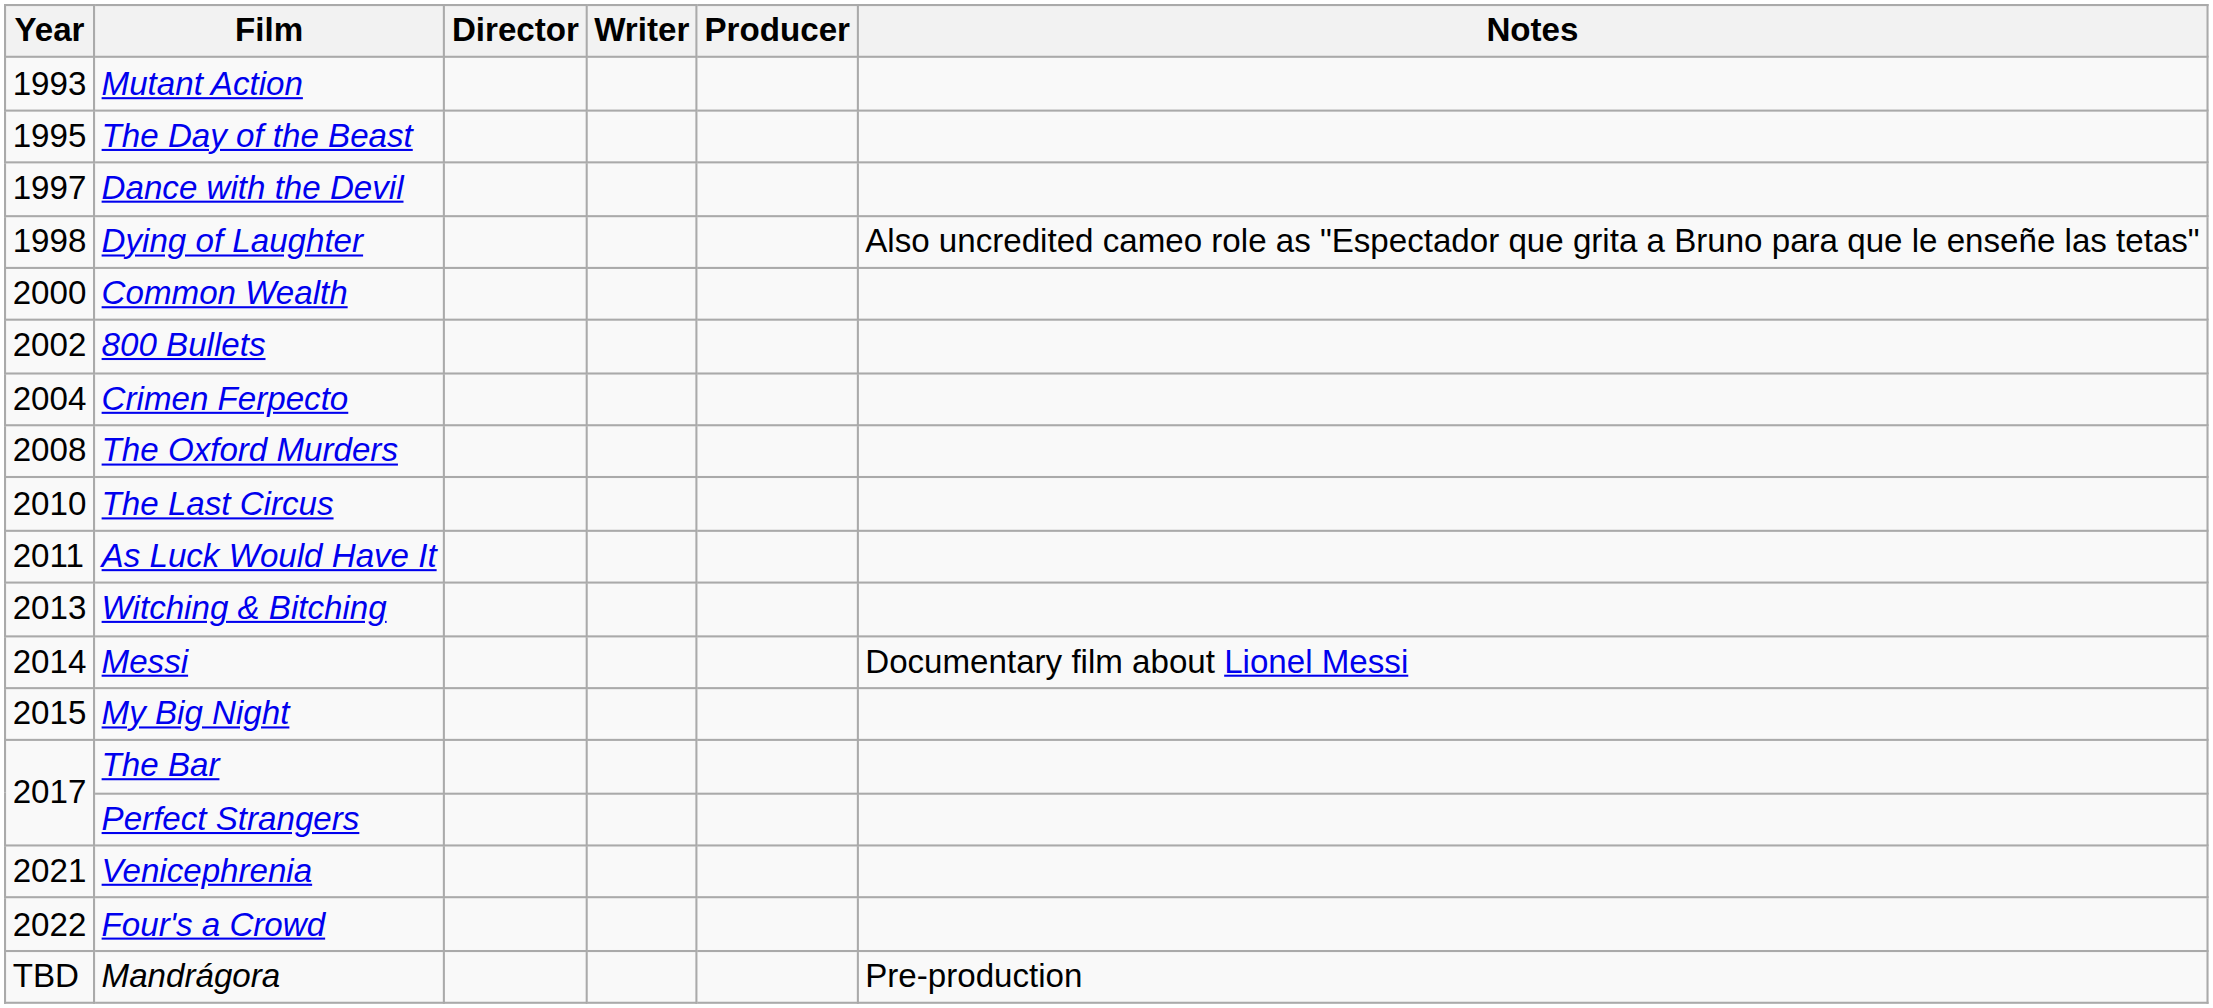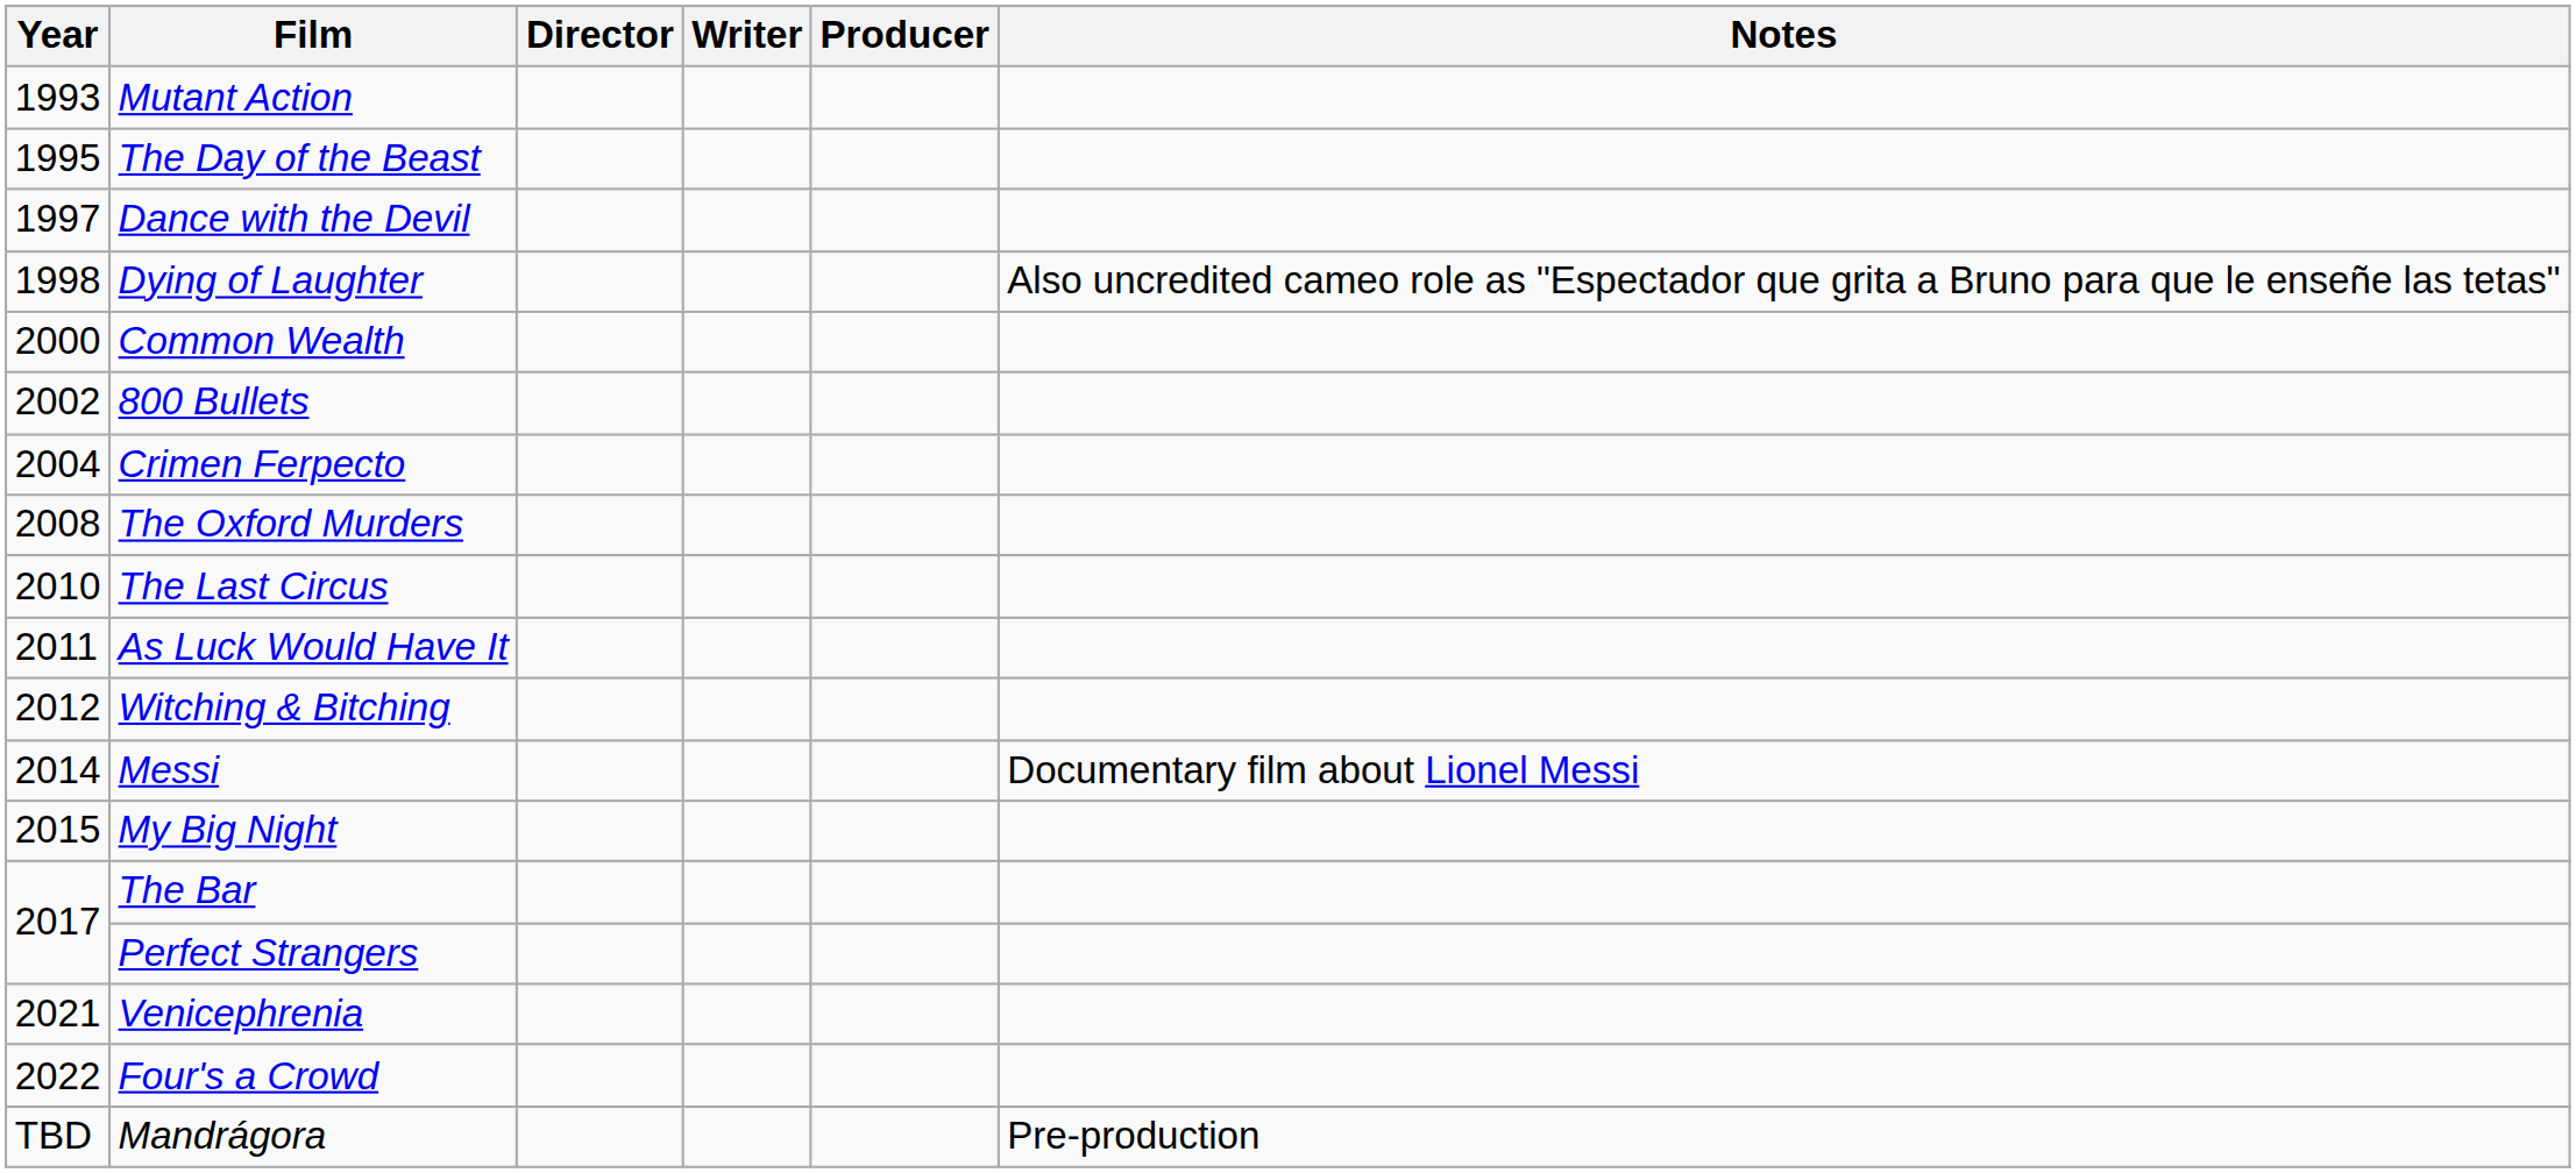Witching & Bitching | Year: 2013 -> 2012
